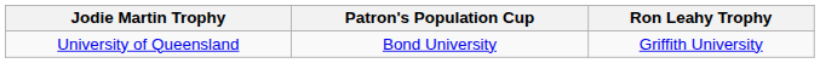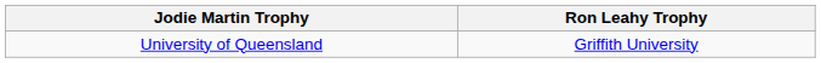- column: Patron's Population Cup | Bond University
